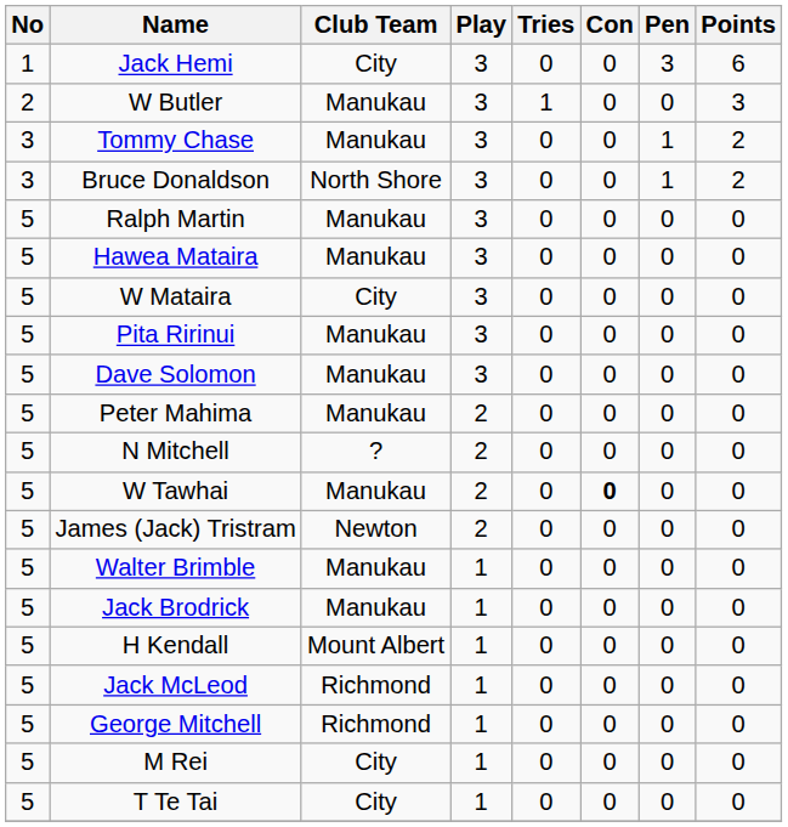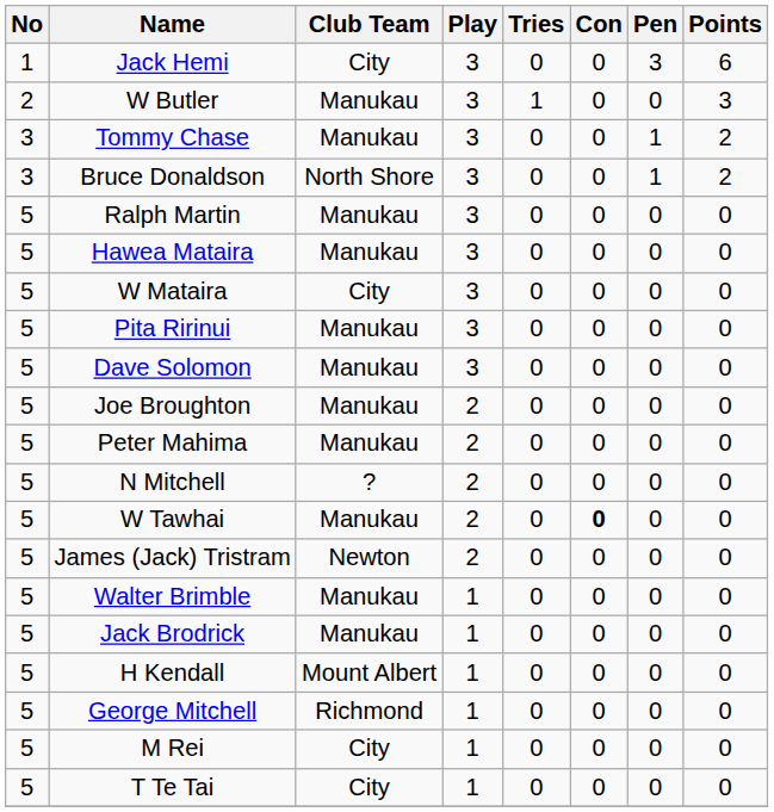+ row: 5 | Joe Broughton | Manukau | 2 | 0 | 0 | 0 | 0
- row: 5 | Jack McLeod | Richmond | 1 | 0 | 0 | 0 | 0
